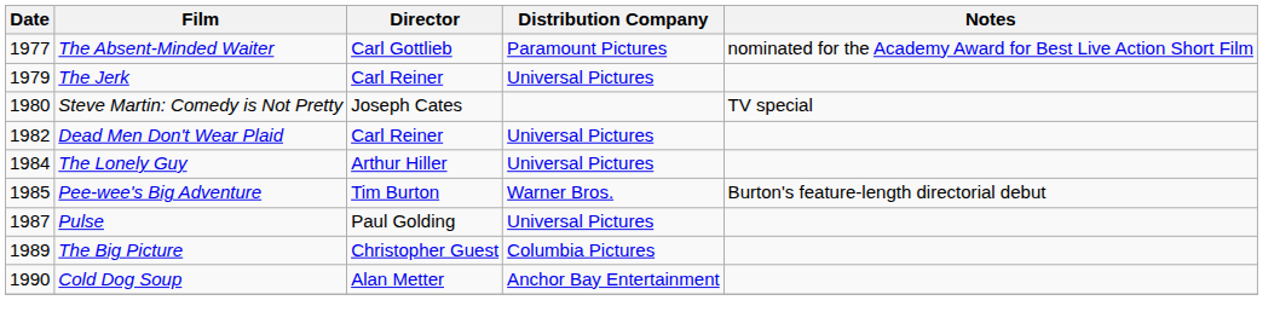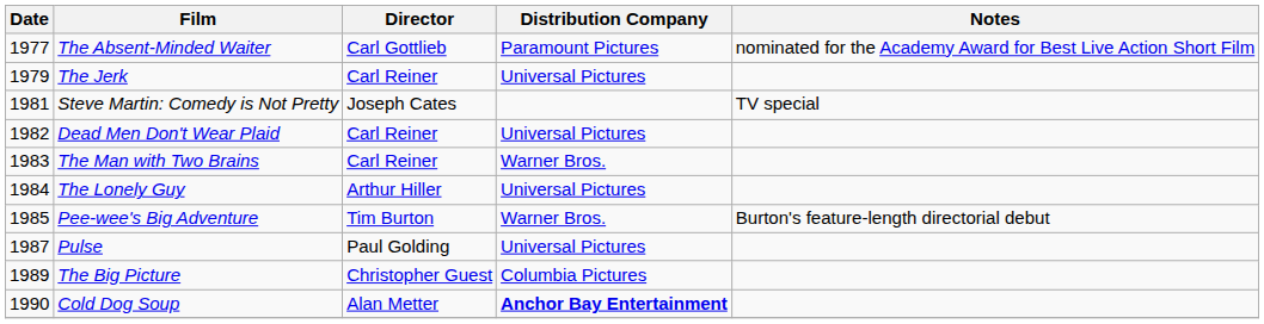Steve Martin: Comedy is Not Pretty | Date: 1980 -> 1981
+ row: 1983 | The Man with Two Brains | Carl Reiner | Warner Bros.
Cold Dog Soup | Distribution Company: normal -> bold
